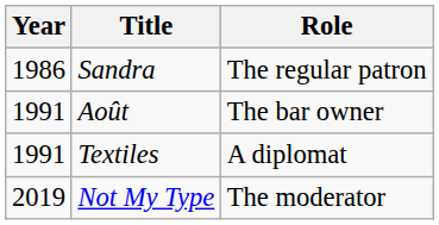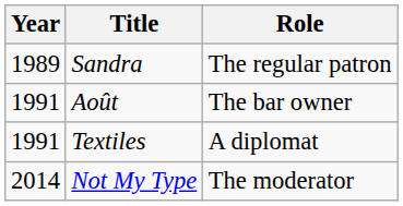Sandra | Year: 1986 -> 1989
Not My Type | Year: 2019 -> 2014
